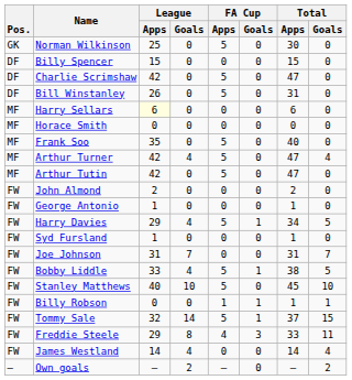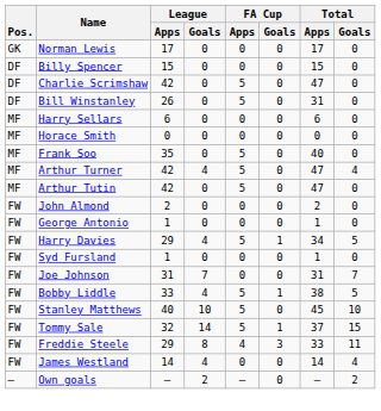+ row: GK | Norman Lewis | 17 | 0 | 0 | 0 | 17 | 0
- row: GK | Norman Wilkinson | 25 | 0 | 5 | 0 | 30 | 0
Harry Sellars | League / Apps: lightyellow background -> no background
- row: FW | Billy Robson | 0 | 0 | 1 | 1 | 1 | 1
